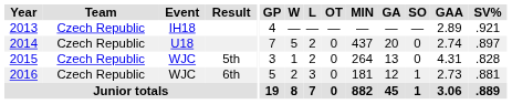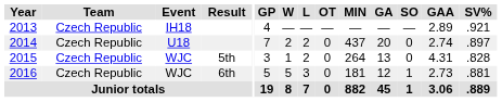2014 | W: 5 -> 2
2016 | W: 2 -> 5
